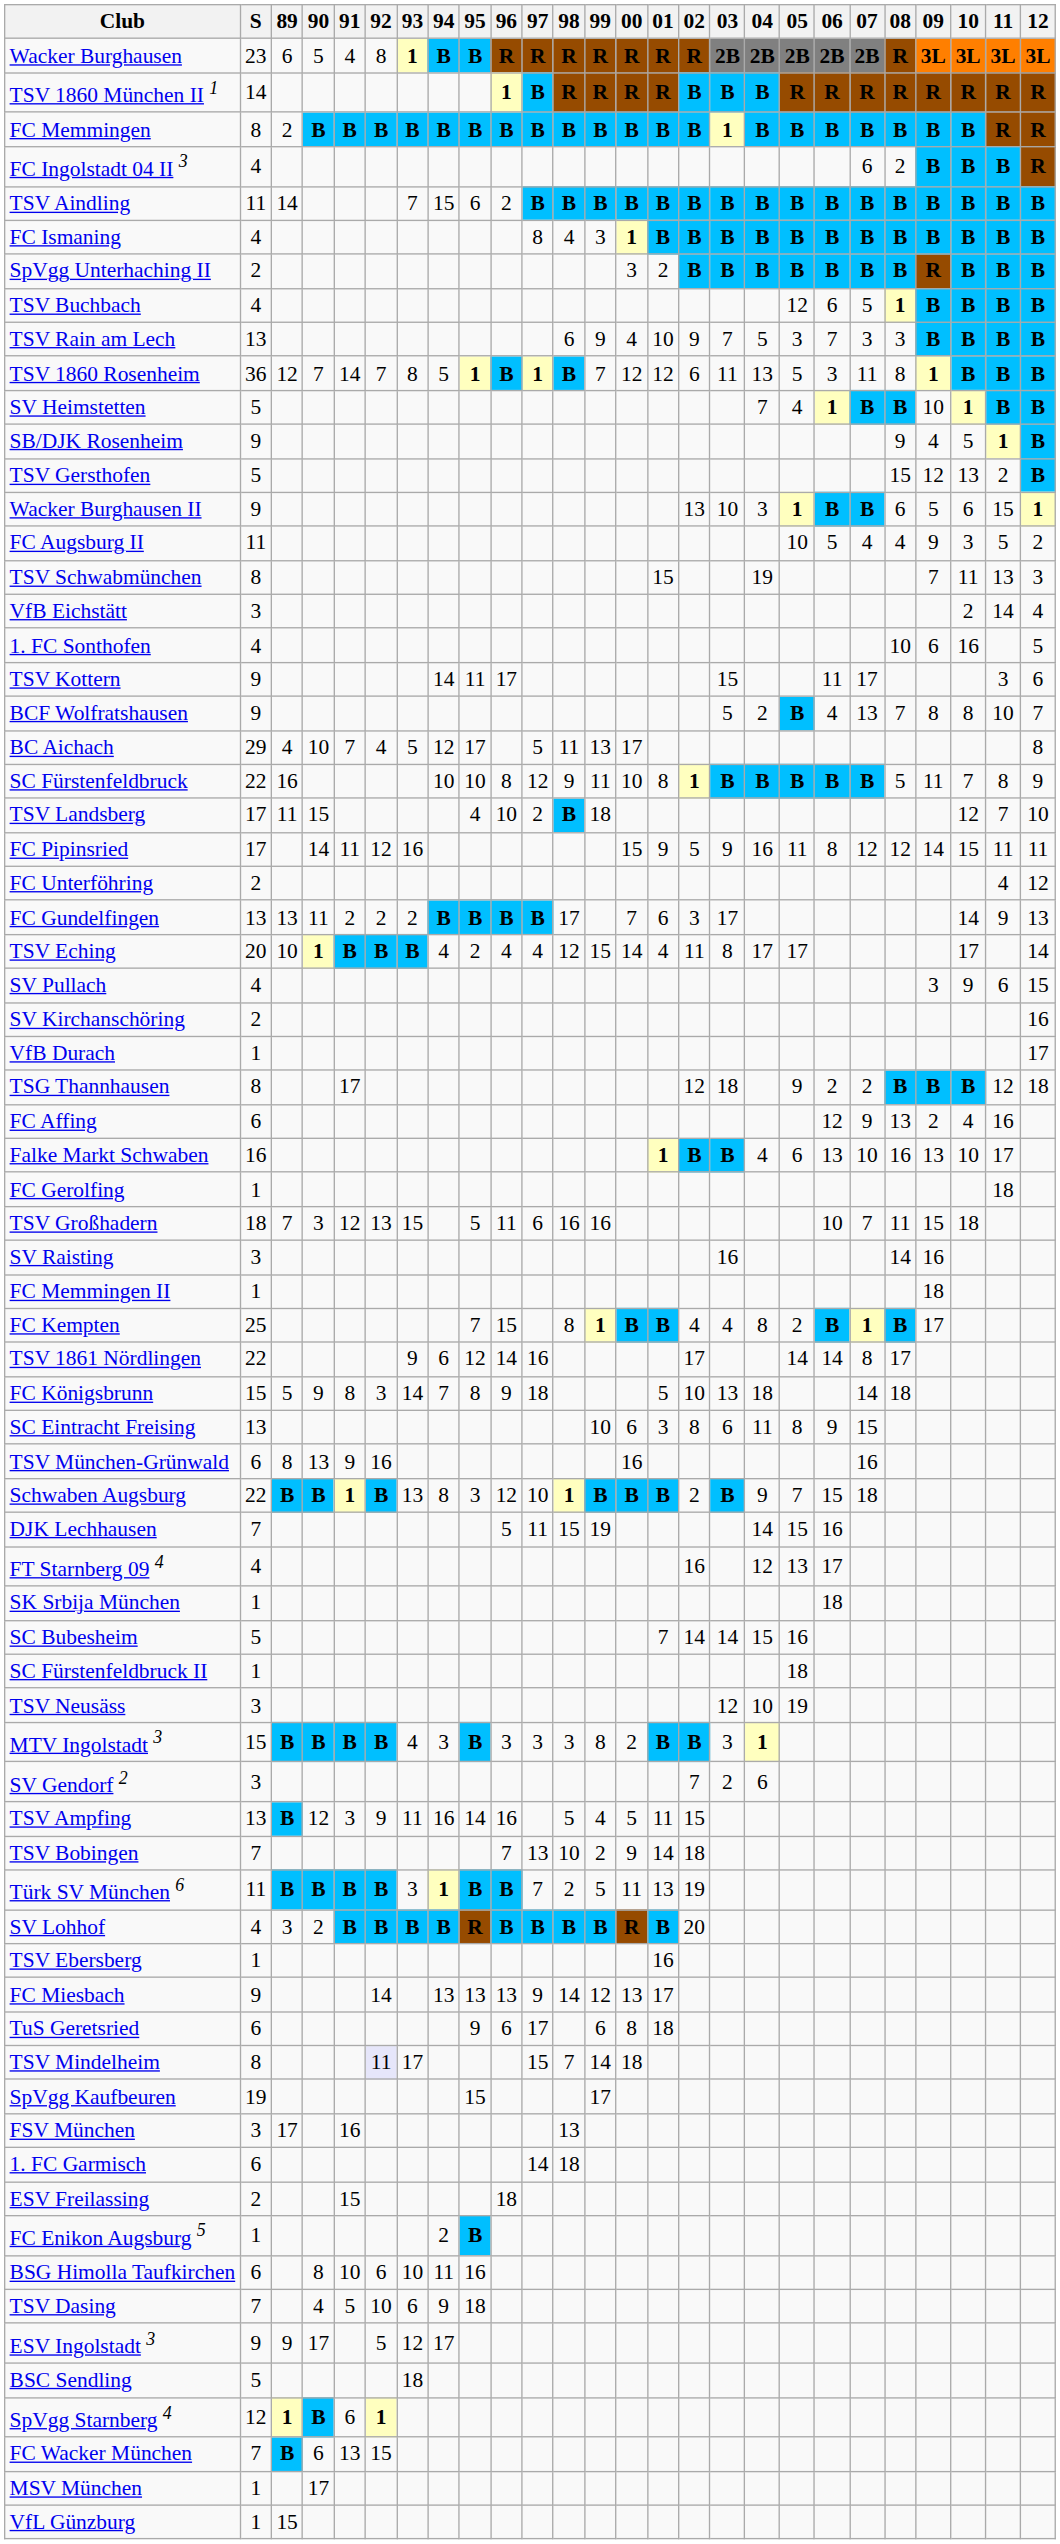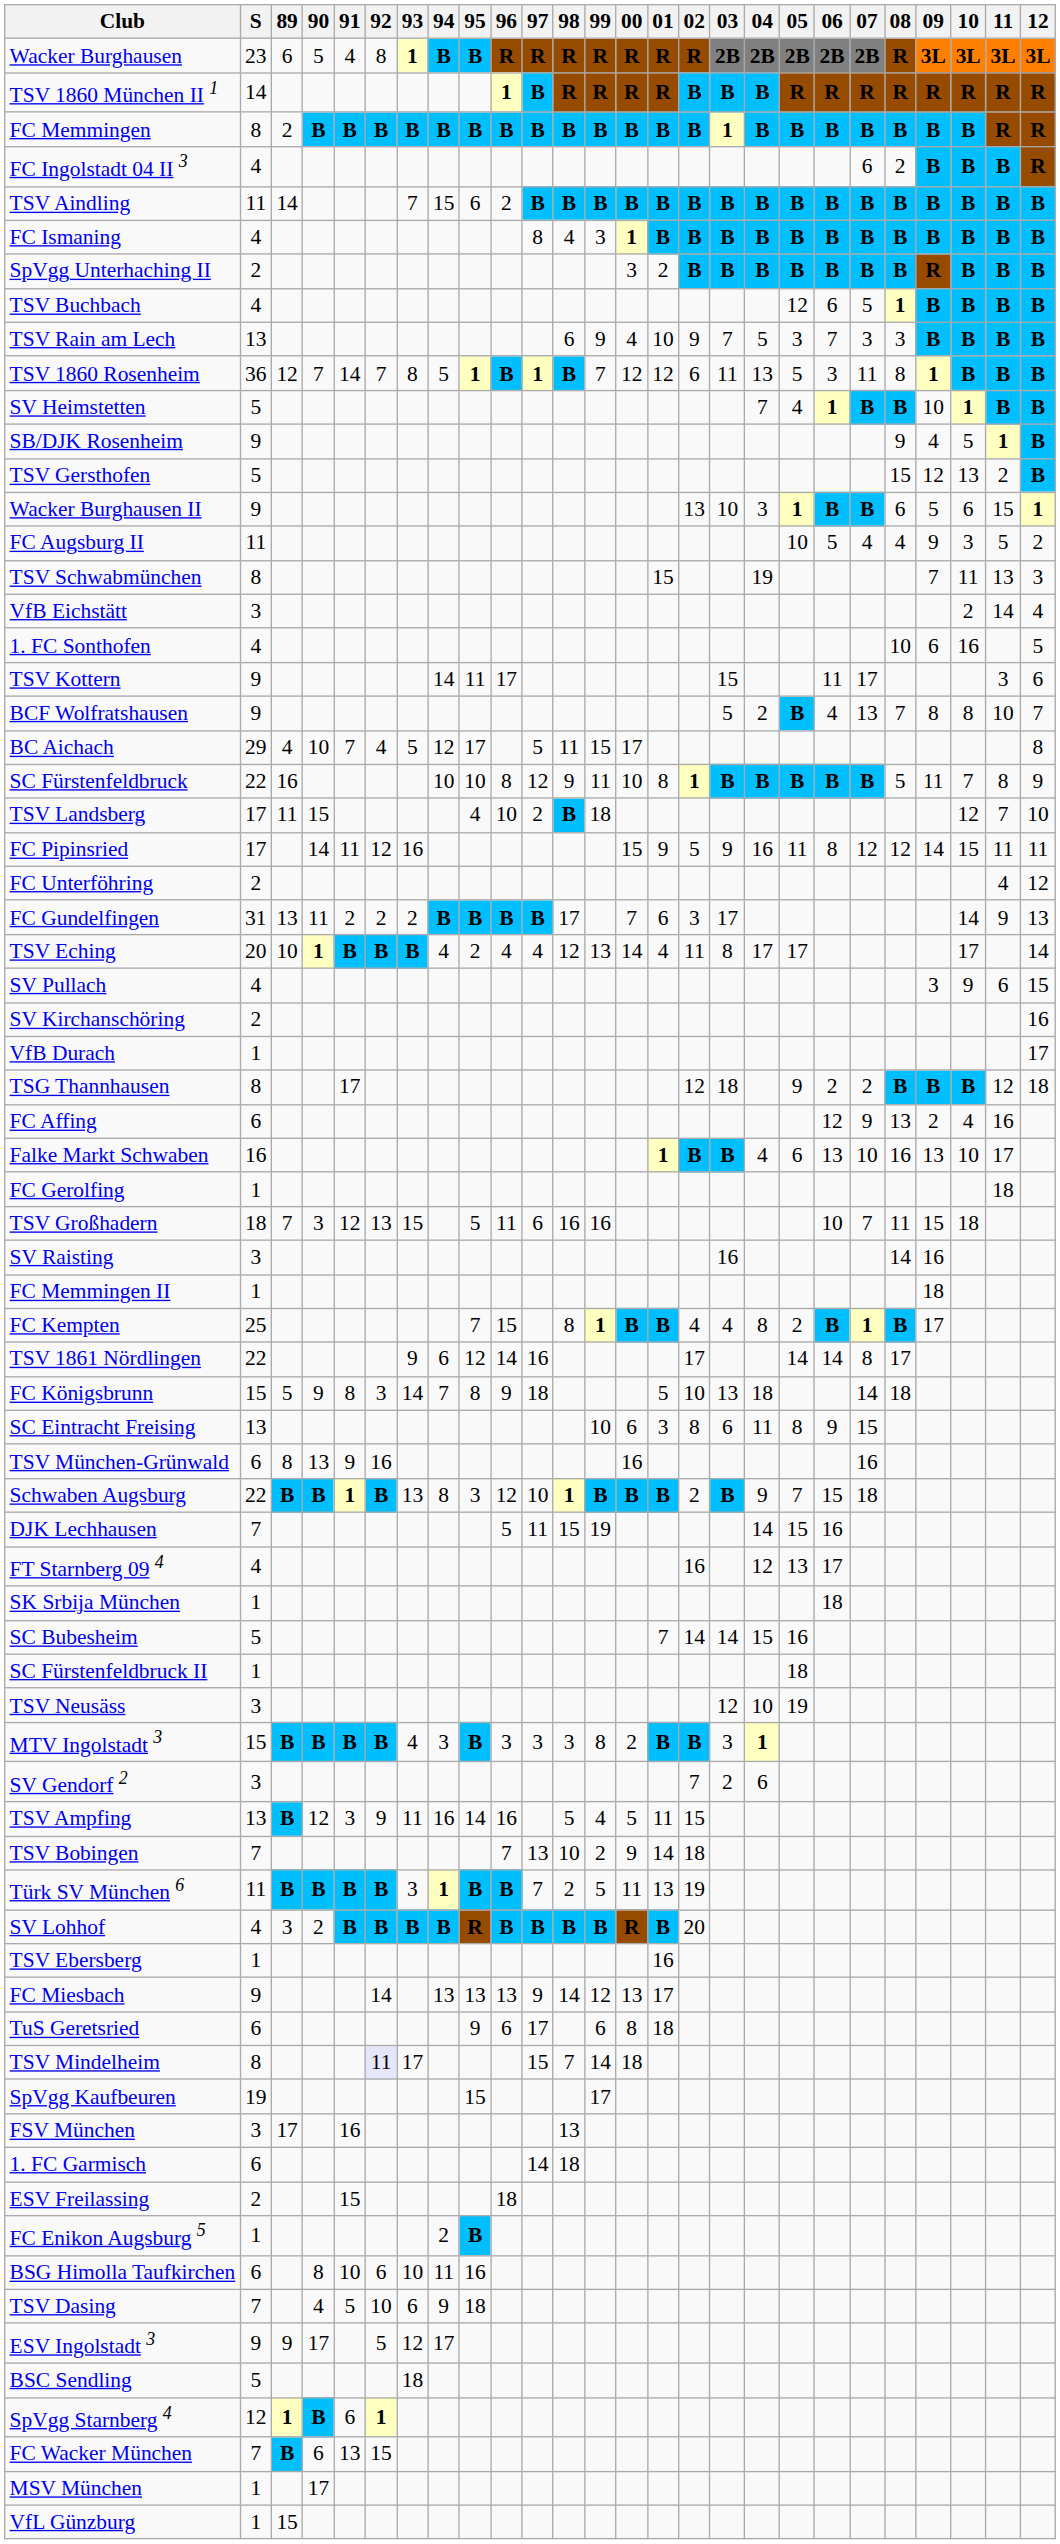BC Aichach | 99: 13 -> 15
FC Gundelfingen | S: 13 -> 31
TSV Eching | 99: 15 -> 13
